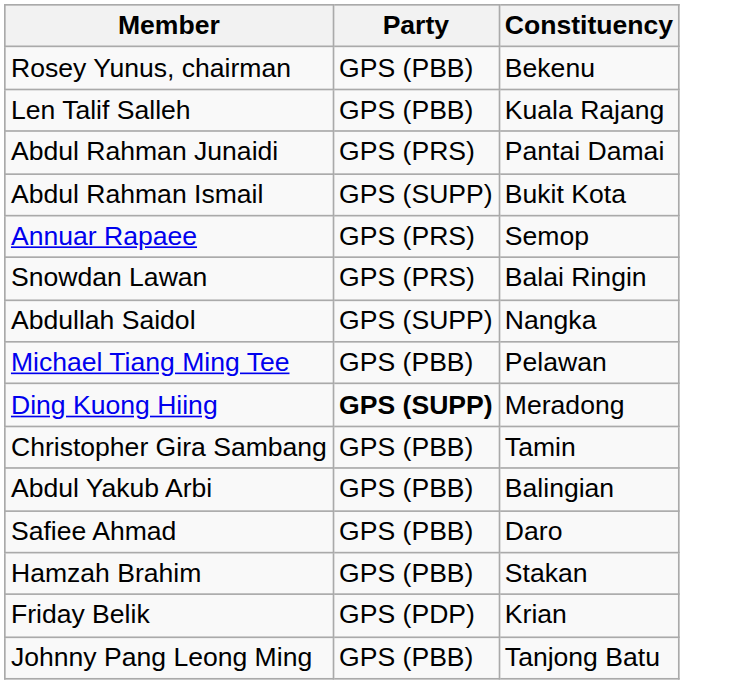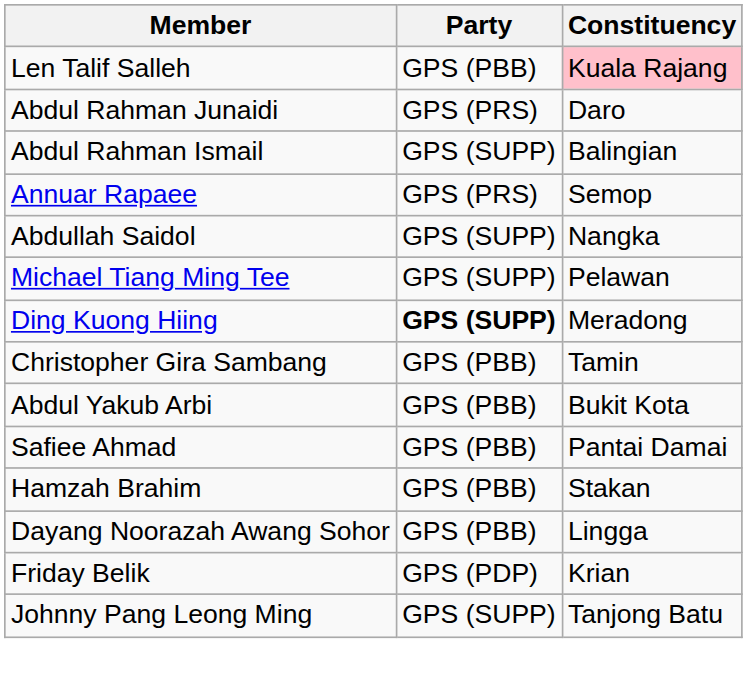- row: Rosey Yunus, chairman | GPS (PBB) | Bekenu
Len Talif Salleh | Constituency: no background -> pink background
Abdul Rahman Junaidi | Constituency: Pantai Damai -> Daro
Abdul Rahman Ismail | Constituency: Bukit Kota -> Balingian
- row: Snowdan Lawan | GPS (PRS) | Balai Ringin
Michael Tiang Ming Tee | Party: GPS (PBB) -> GPS (SUPP)
Abdul Yakub Arbi | Constituency: Balingian -> Bukit Kota
Safiee Ahmad | Constituency: Daro -> Pantai Damai
+ row: Dayang Noorazah Awang Sohor | GPS (PBB) | Lingga
Johnny Pang Leong Ming | Party: GPS (PBB) -> GPS (SUPP)
